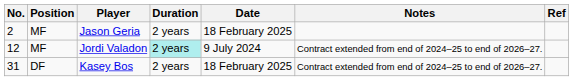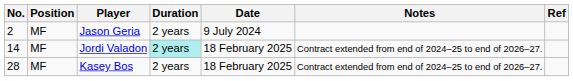Jason Geria | Date: 18 February 2025 -> 9 July 2024
Jordi Valadon | No.: 12 -> 14
Jordi Valadon | Date: 9 July 2024 -> 18 February 2025
Kasey Bos | No.: 31 -> 28
Kasey Bos | Position: DF -> MF
